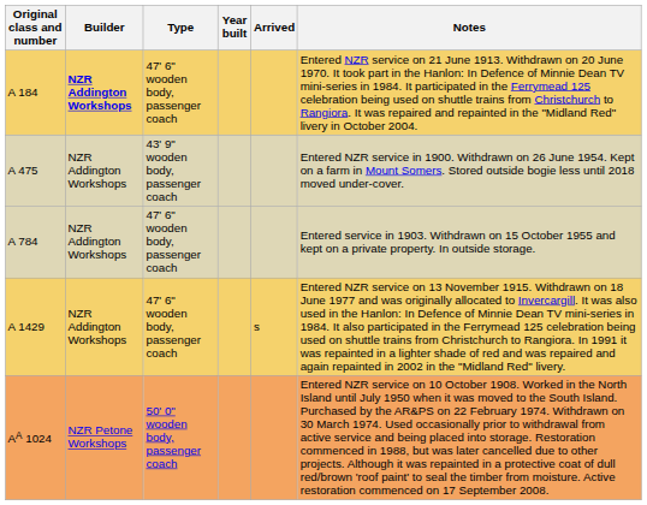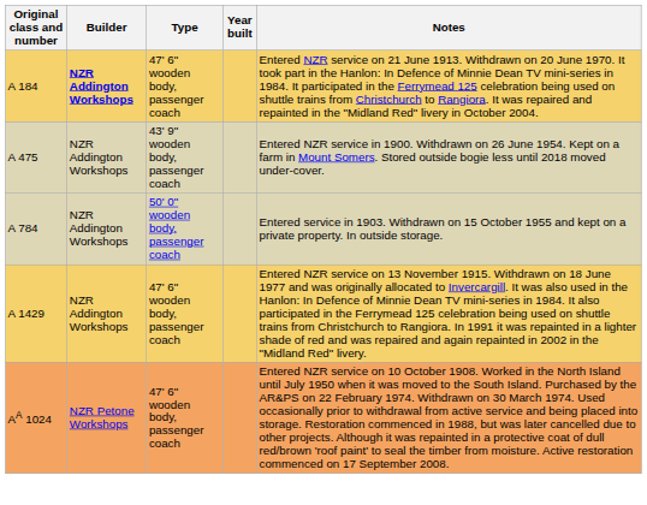- column: Arrived | s
A 784 | Type: 47' 6" wooden body, passenger coach -> 50' 0" wooden body, passenger coach
AA 1024 | Type: 50' 0" wooden body, passenger coach -> 47' 6" wooden body, passenger coach
